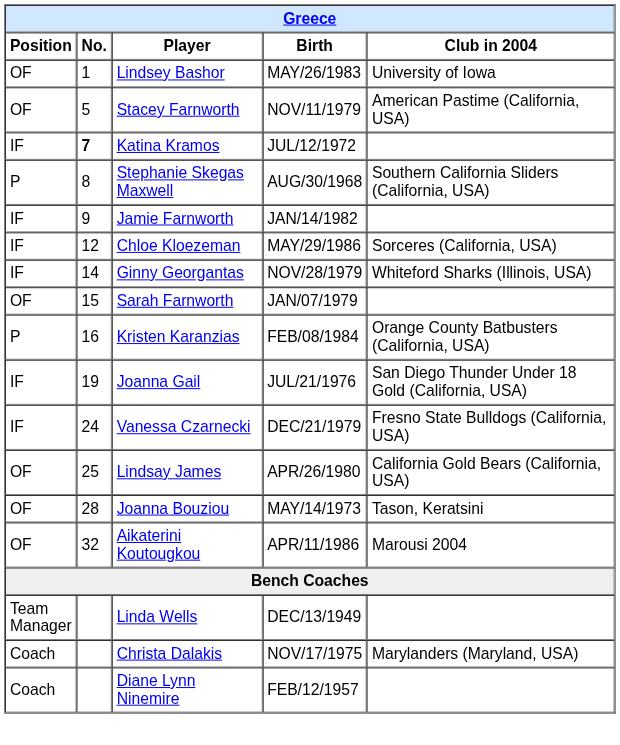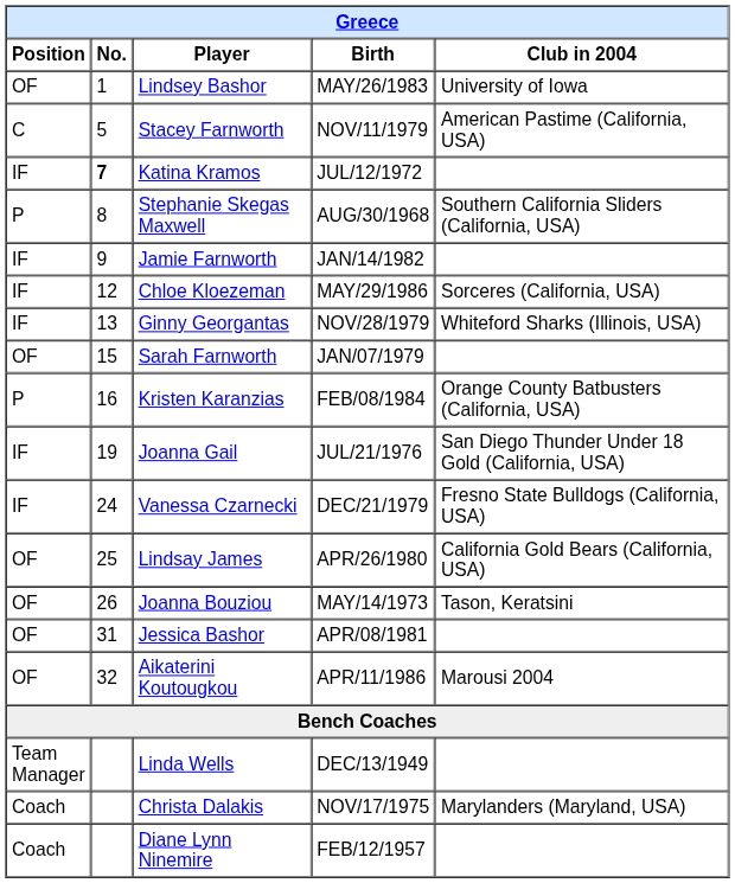Stacey Farnworth | Position: OF -> C
Ginny Georgantas | No.: 14 -> 13
Joanna Bouziou | No.: 28 -> 26
+ row: OF | 31 | Jessica Bashor | APR/08/1981
